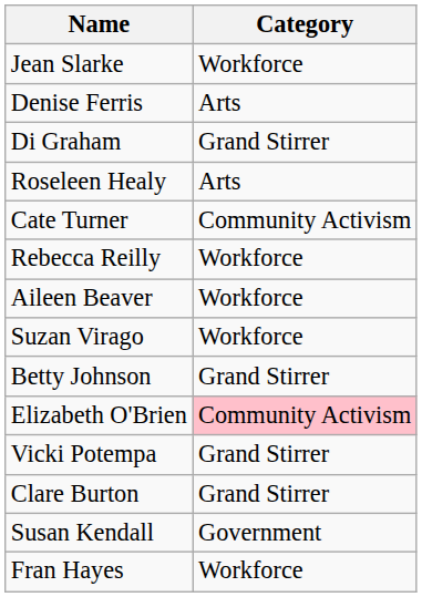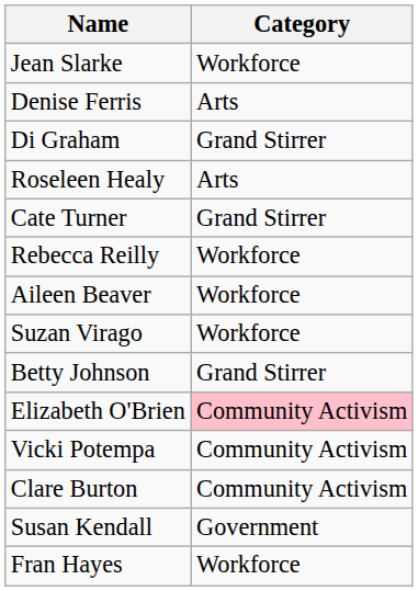Cate Turner | Category: Community Activism -> Grand Stirrer
Vicki Potempa | Category: Grand Stirrer -> Community Activism
Clare Burton | Category: Grand Stirrer -> Community Activism
